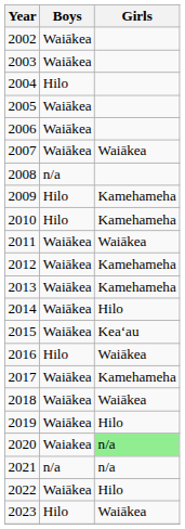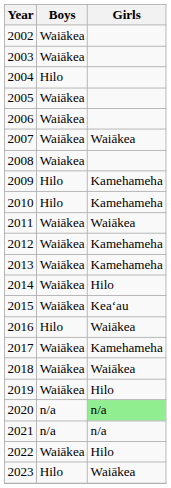2008 | Boys: n/a -> Waiakea
2020 | Boys: Waiakea -> n/a
